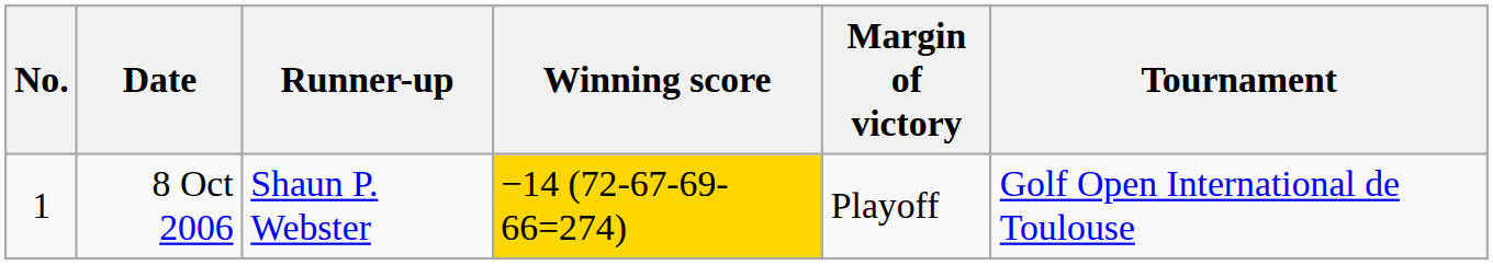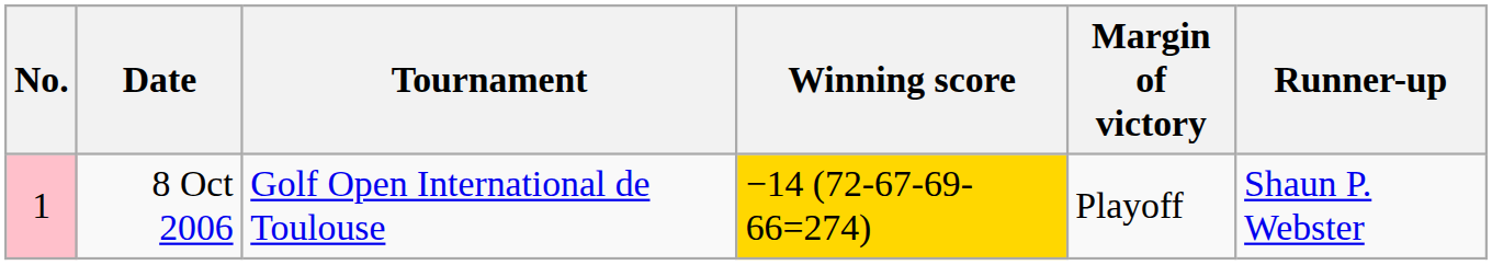columns swapped: Tournament <-> Runner-up
8 Oct 2006 | No.: no background -> pink background
